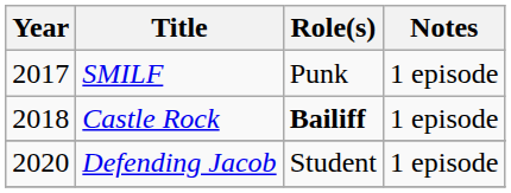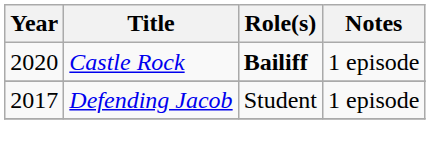- row: 2017 | SMILF | Punk | 1 episode
Castle Rock | Year: 2018 -> 2020
Defending Jacob | Year: 2020 -> 2017
